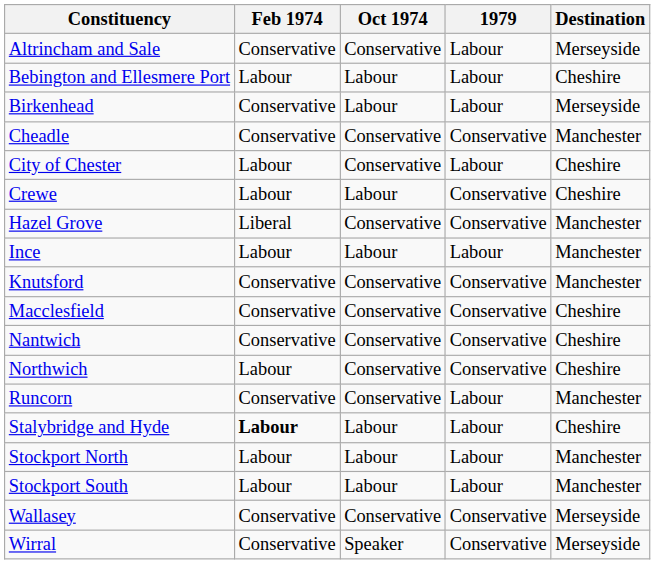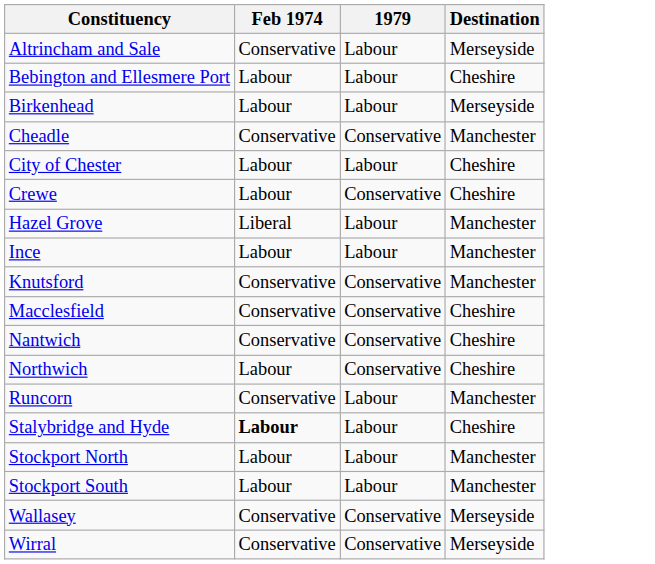- column: Oct 1974 | Conservative | Labour | Labour | Conservative | Conservative | Labour | Conservative | Labour | Conservative | Conservative | Conservative | Conservative | Conservative | Labour | Labour | Labour | Conservative | Speaker
Birkenhead | Feb 1974: Conservative -> Labour
Hazel Grove | 1979: Conservative -> Labour
